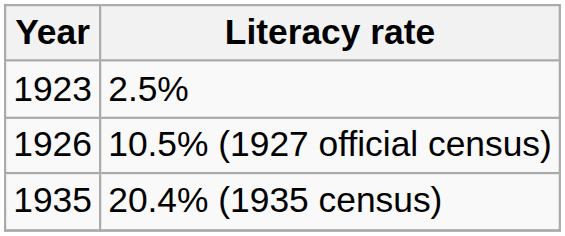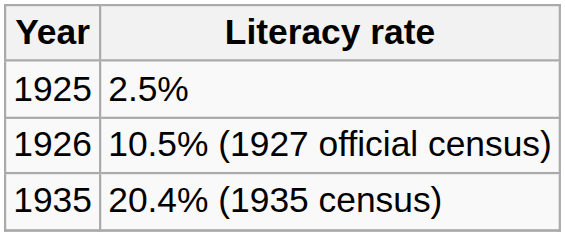2.5% | Year: 1923 -> 1925
